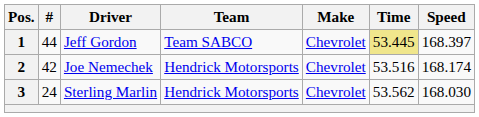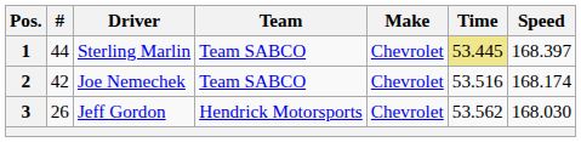1 | Driver: Jeff Gordon -> Sterling Marlin
2 | Team: Hendrick Motorsports -> Team SABCO
3 | #: 24 -> 26
3 | Driver: Sterling Marlin -> Jeff Gordon
